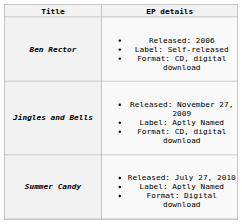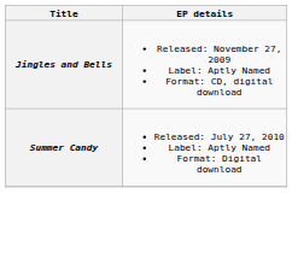- row: Ben Rector | Released: 2006 Label: Self-released Format: CD, digital download
